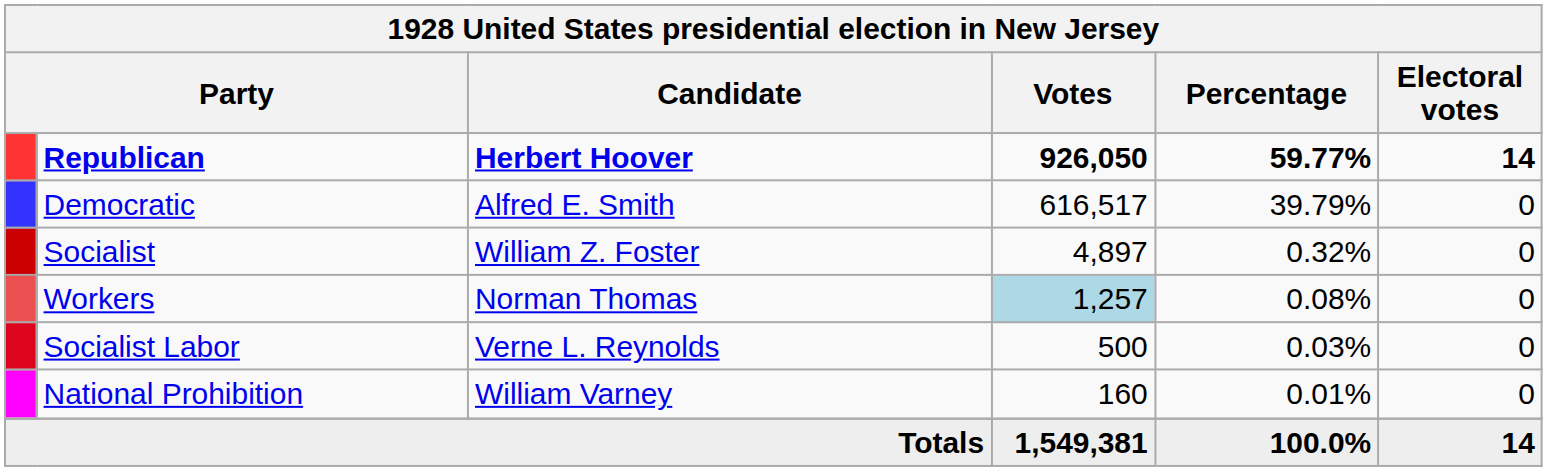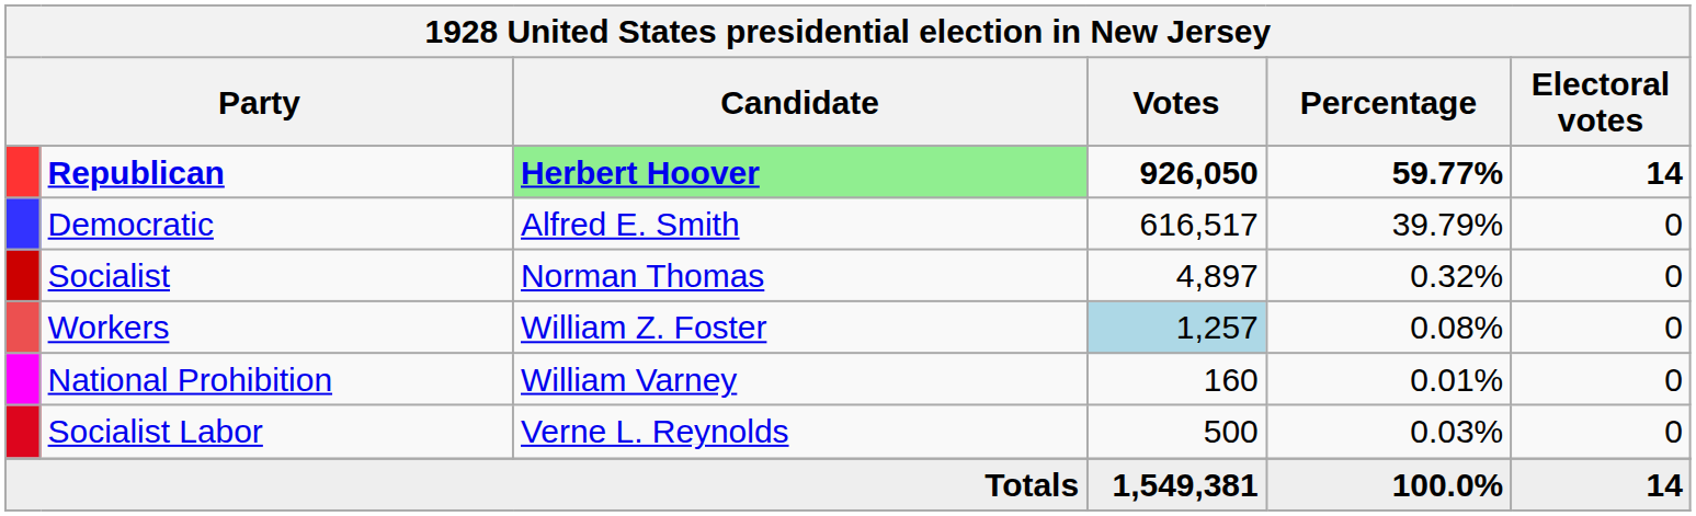Republican | Candidate: no background -> lightgreen background
Socialist | Candidate: William Z. Foster -> Norman Thomas
Workers | Candidate: Norman Thomas -> William Z. Foster
rows swapped: Socialist Labor <-> National Prohibition
